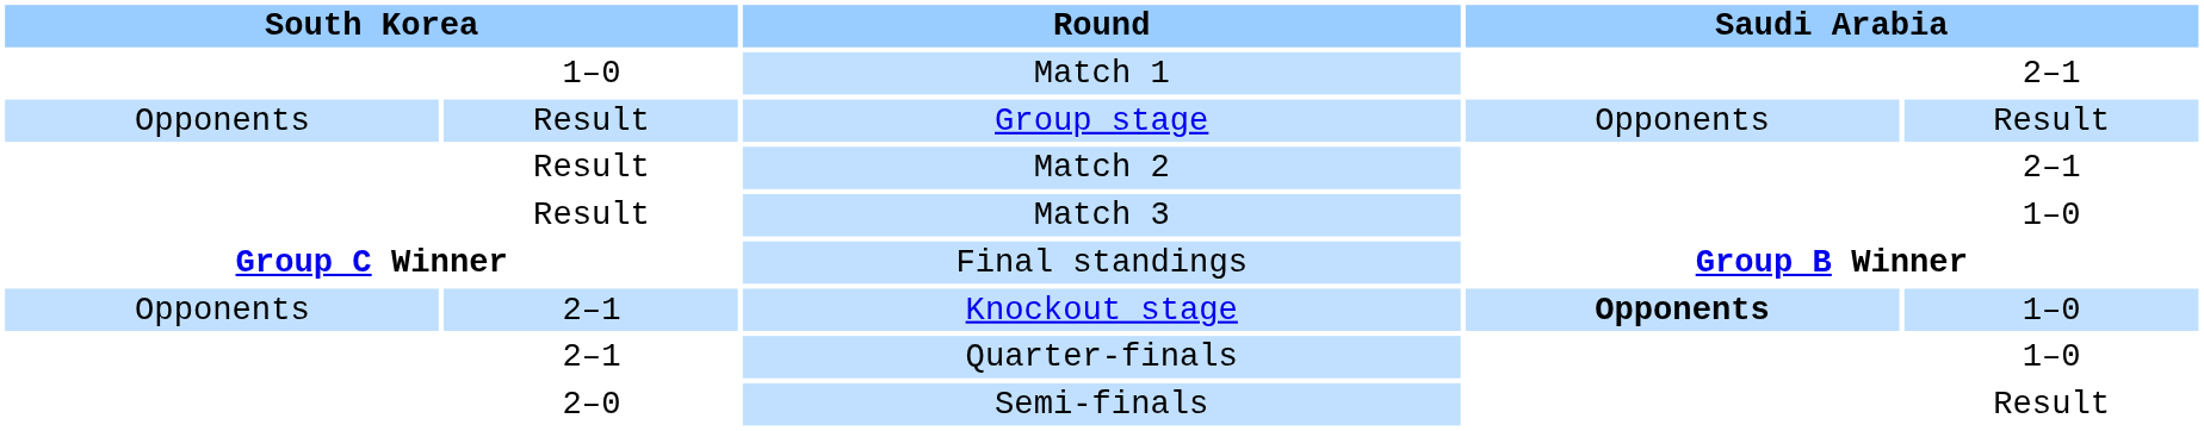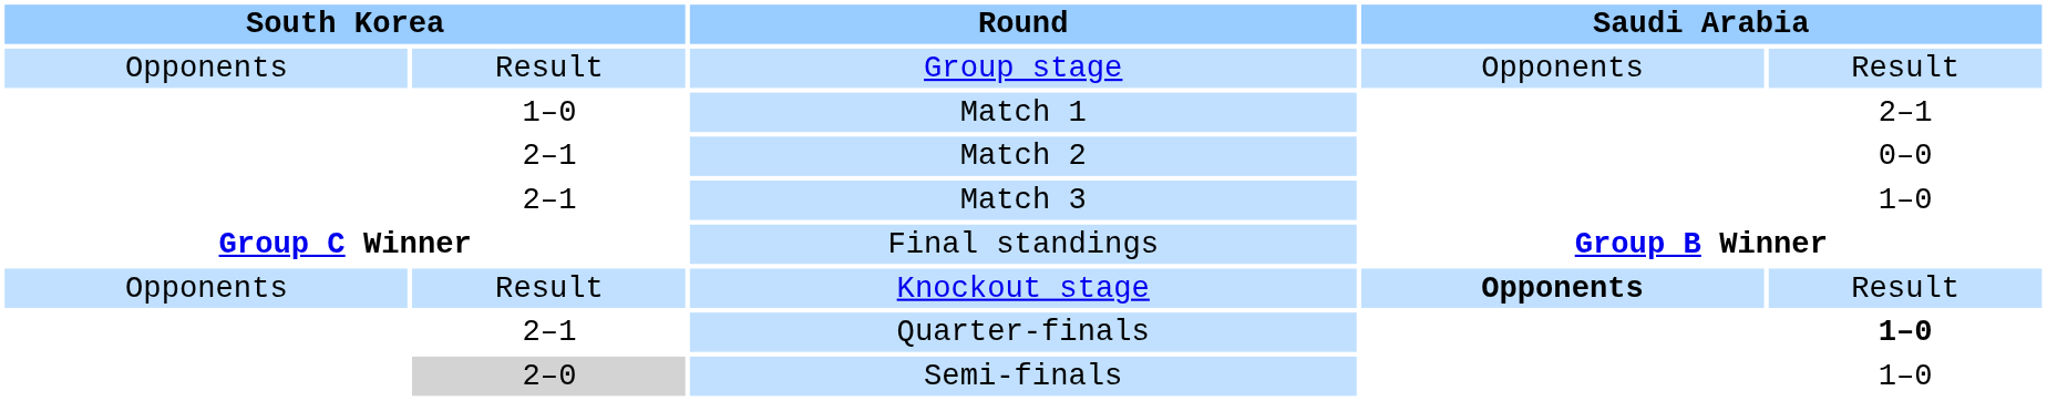rows swapped: Group stage <-> Match 1
Match 2 | column 2: Result -> 2–1
Match 2 | column 5: 2–1 -> 0–0
Match 3 | column 2: Result -> 2–1
Knockout stage | column 2: 2–1 -> Result
Knockout stage | column 5: 1–0 -> Result
Quarter-finals | column 5: normal -> bold
Semi-finals | column 2: no background -> lightgrey background
Semi-finals | column 5: Result -> 1–0
